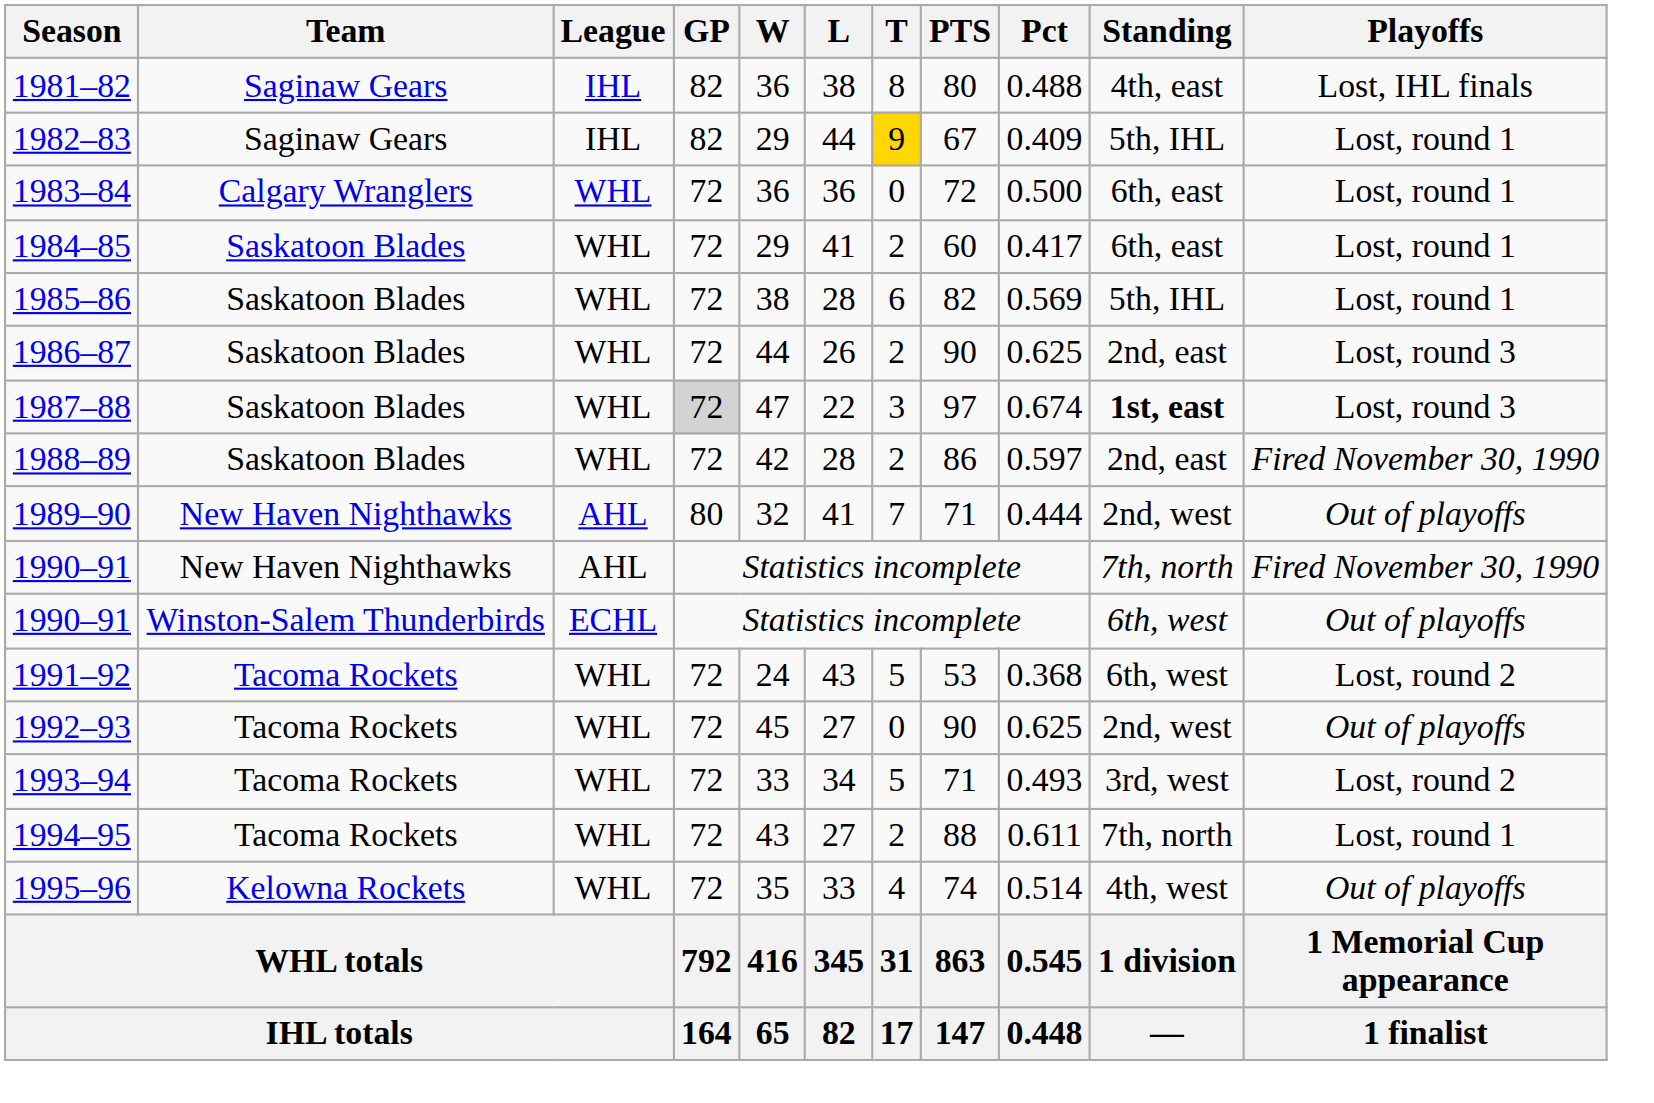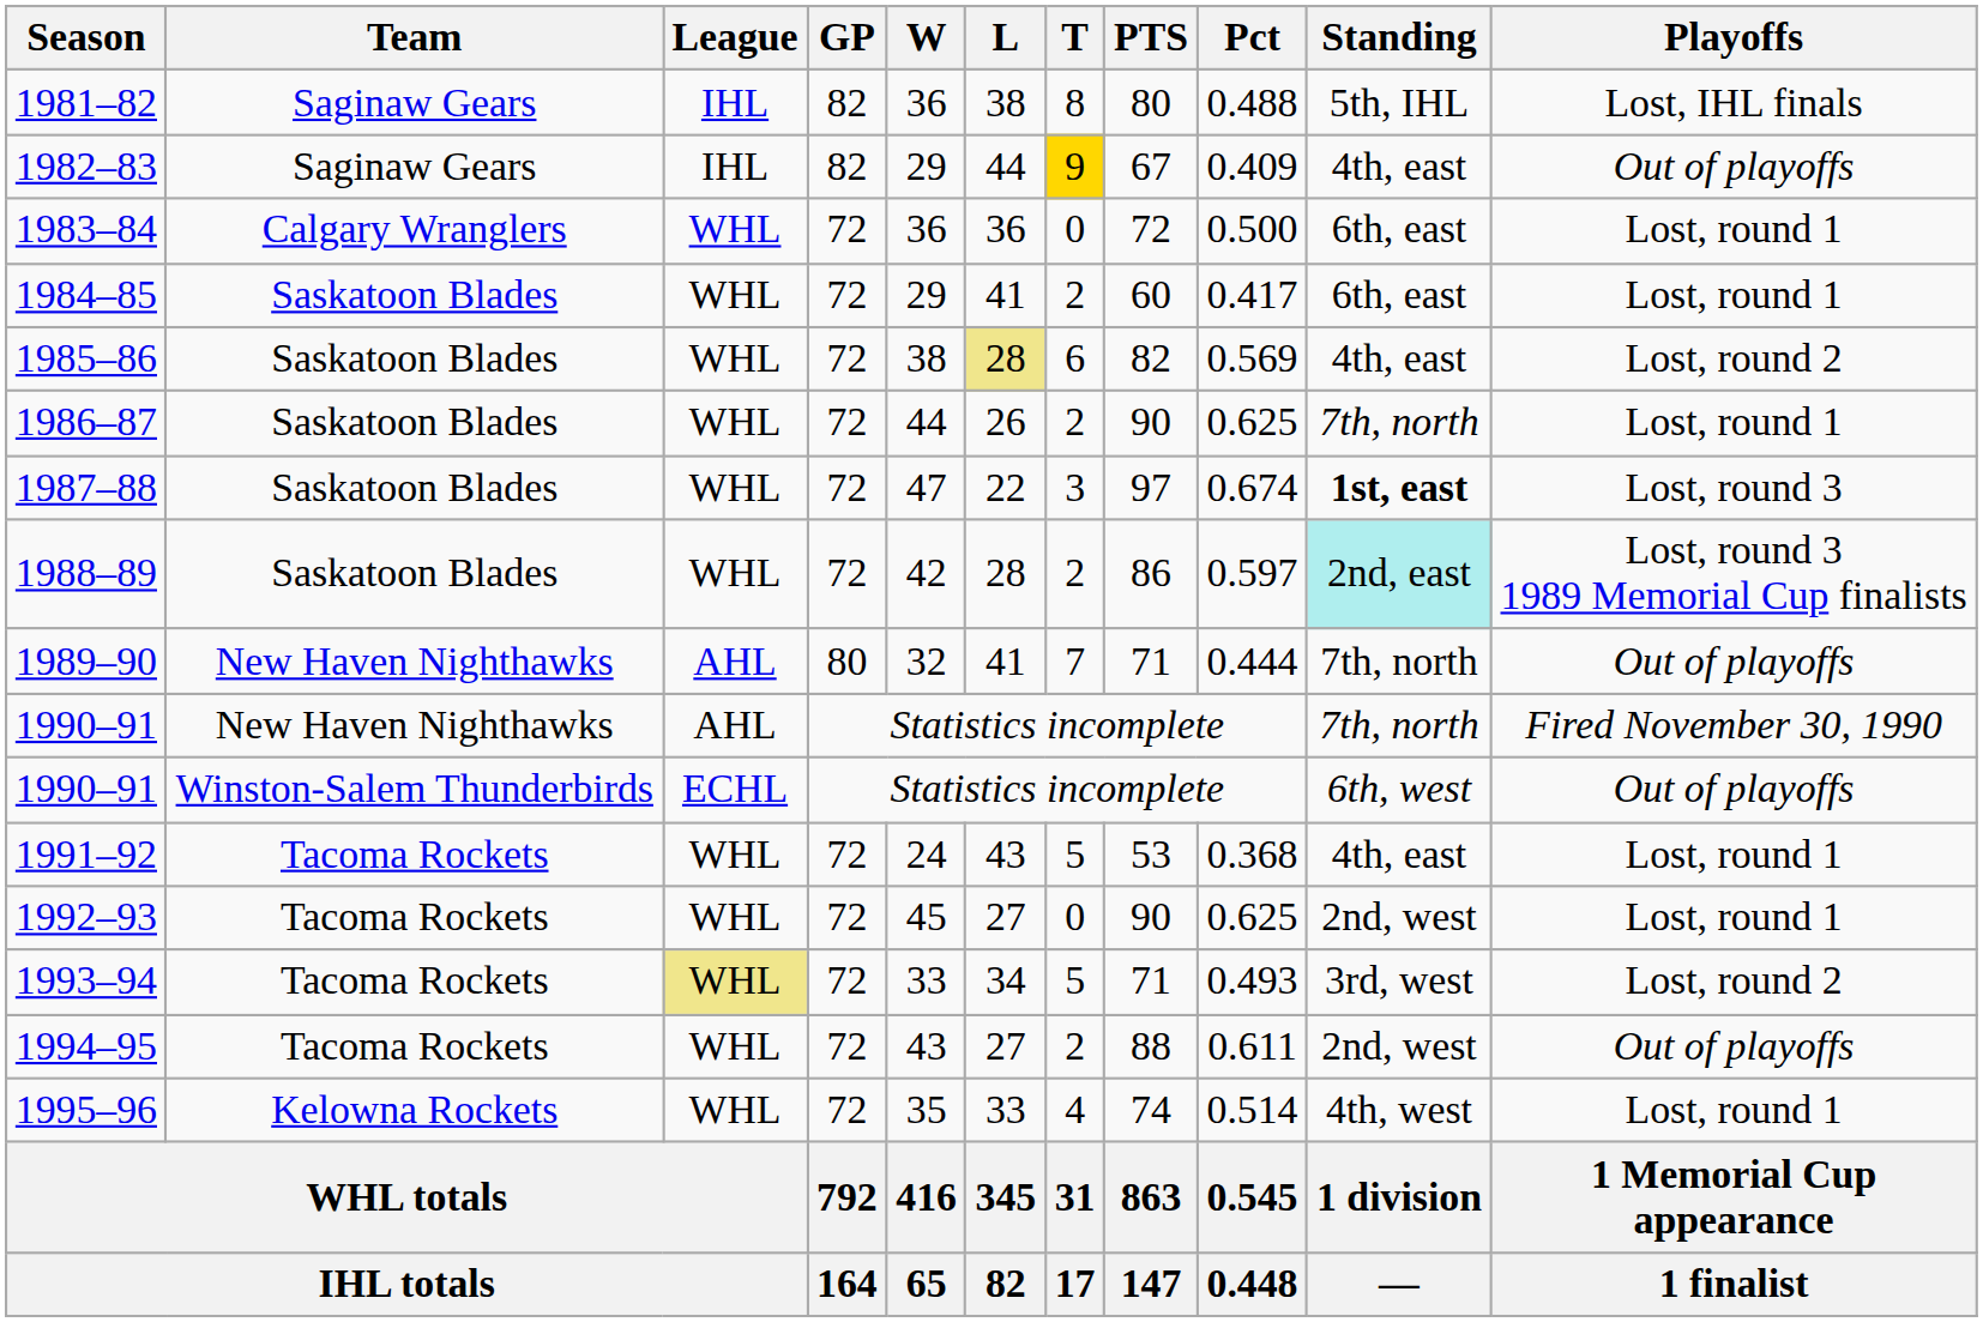1981–82 | Standing: 4th, east -> 5th, IHL
1982–83 | Standing: 5th, IHL -> 4th, east
1982–83 | Playoffs: Lost, round 1 -> Out of playoffs
1985–86 | L: no background -> khaki background
1985–86 | Standing: 5th, IHL -> 4th, east
1985–86 | Playoffs: Lost, round 1 -> Lost, round 2
1986–87 | Standing: 2nd, east -> 7th, north
1986–87 | Playoffs: Lost, round 3 -> Lost, round 1
1987–88 | GP: lightgrey background -> no background
1988–89 | Standing: no background -> paleturquoise background
1988–89 | Playoffs: Fired November 30, 1990 -> Lost, round 3 1989 Memorial Cup finalists
1989–90 | Standing: 2nd, west -> 7th, north
1991–92 | Standing: 6th, west -> 4th, east
1991–92 | Playoffs: Lost, round 2 -> Lost, round 1
1992–93 | Playoffs: Out of playoffs -> Lost, round 1
1993–94 | League: no background -> khaki background
1994–95 | Standing: 7th, north -> 2nd, west
1994–95 | Playoffs: Lost, round 1 -> Out of playoffs
1995–96 | Playoffs: Out of playoffs -> Lost, round 1
